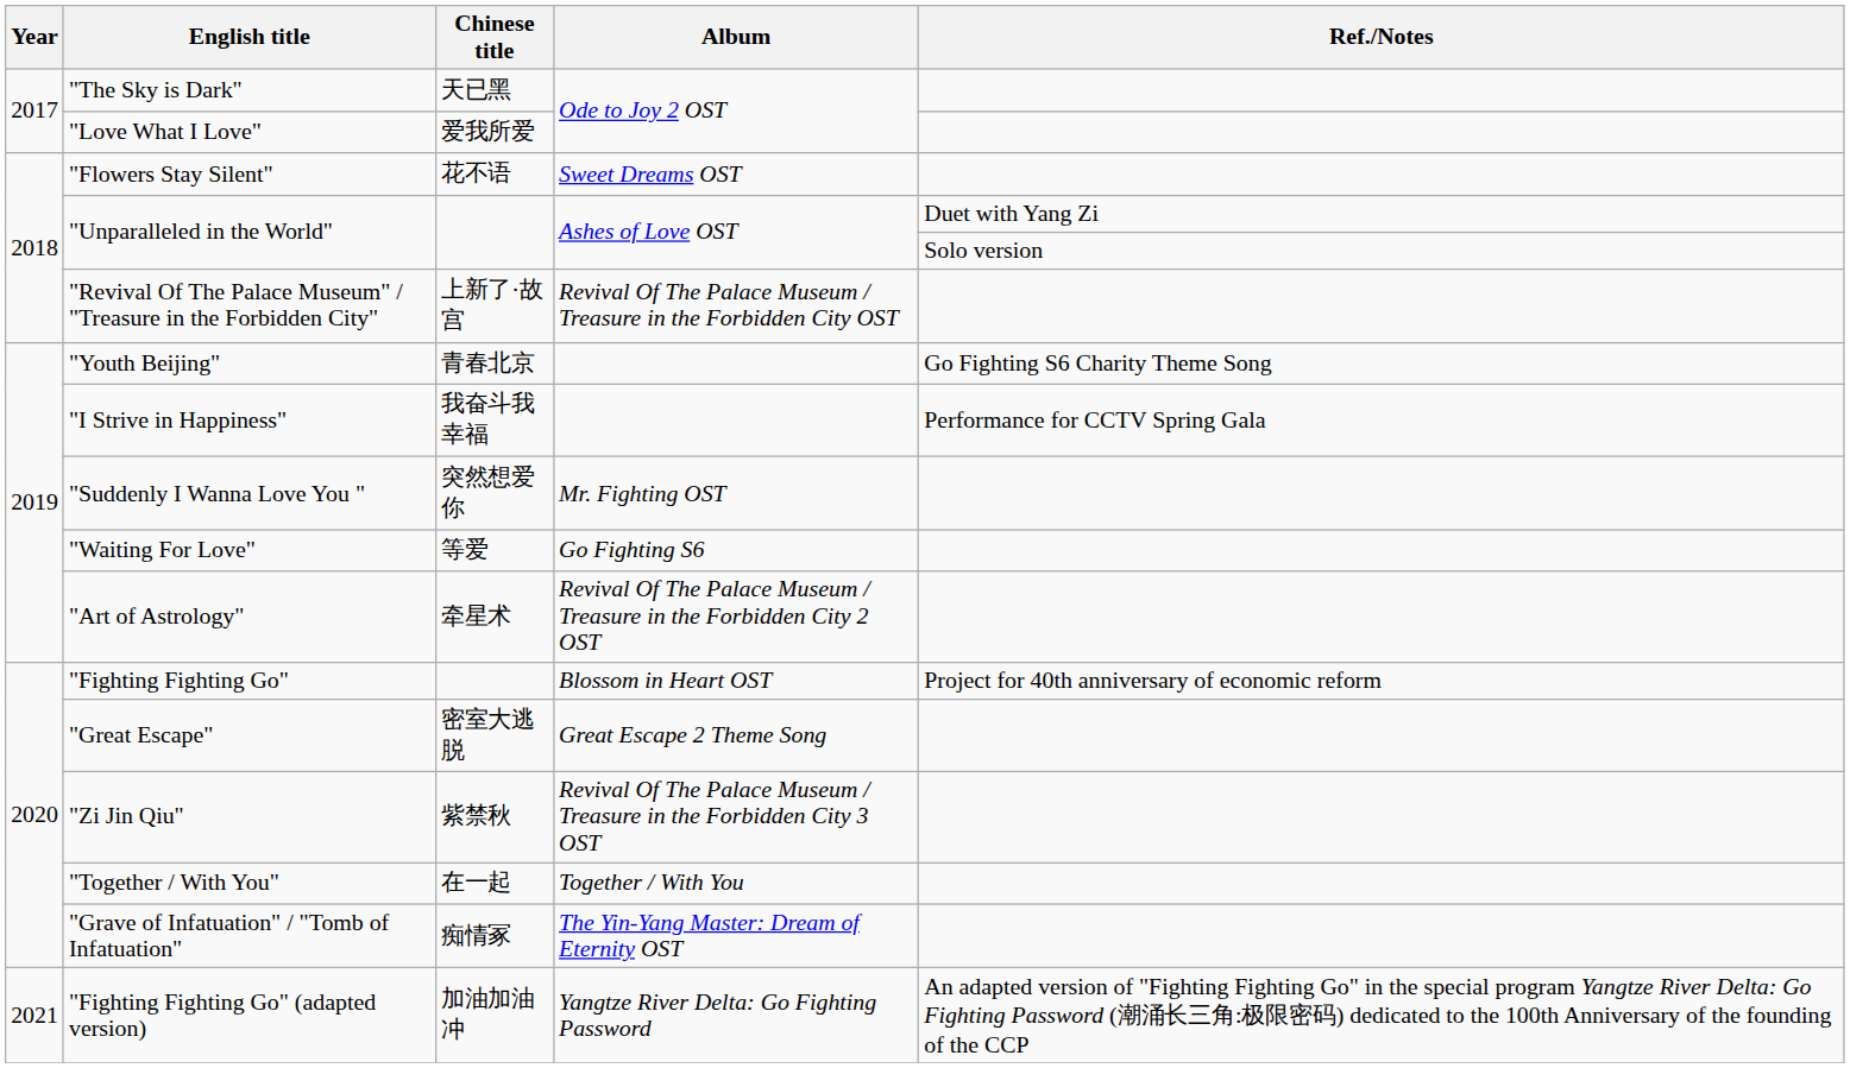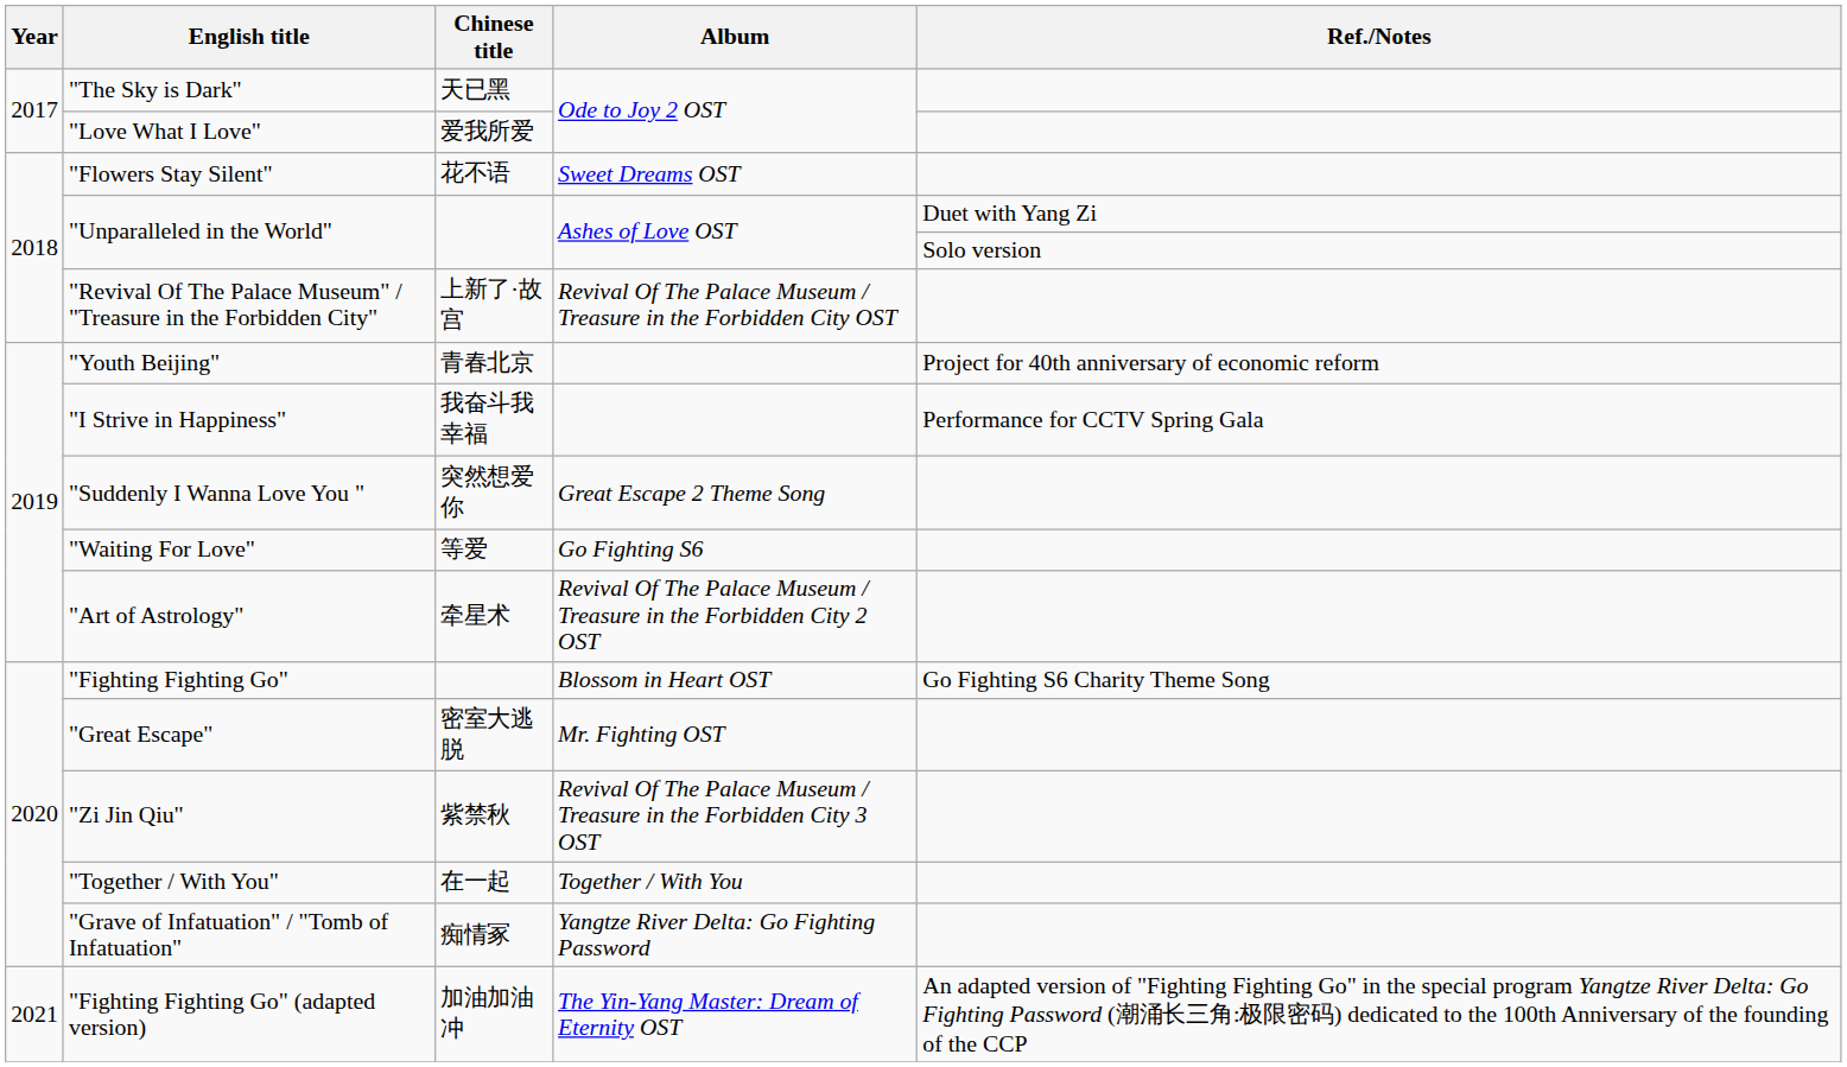"Youth Beijing" | Ref./Notes: Go Fighting S6 Charity Theme Song -> Project for 40th anniversary of economic reform
"Suddenly I Wanna Love You " | Album: Mr. Fighting OST -> Great Escape 2 Theme Song
"Fighting Fighting Go" | Ref./Notes: Project for 40th anniversary of economic reform -> Go Fighting S6 Charity Theme Song
"Great Escape" | Album: Great Escape 2 Theme Song -> Mr. Fighting OST
"Grave of Infatuation" / "Tomb of Infatuation" | Album: The Yin-Yang Master: Dream of Eternity OST -> Yangtze River Delta: Go Fighting Password
"Fighting Fighting Go" (adapted version) | Album: Yangtze River Delta: Go Fighting Password -> The Yin-Yang Master: Dream of Eternity OST
